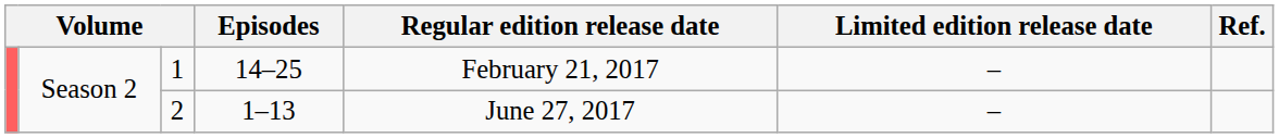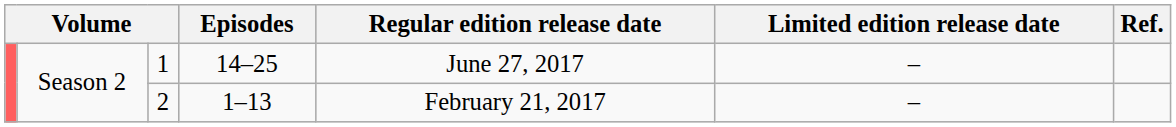1 | Regular edition release date: February 21, 2017 -> June 27, 2017
2 | Regular edition release date: June 27, 2017 -> February 21, 2017
